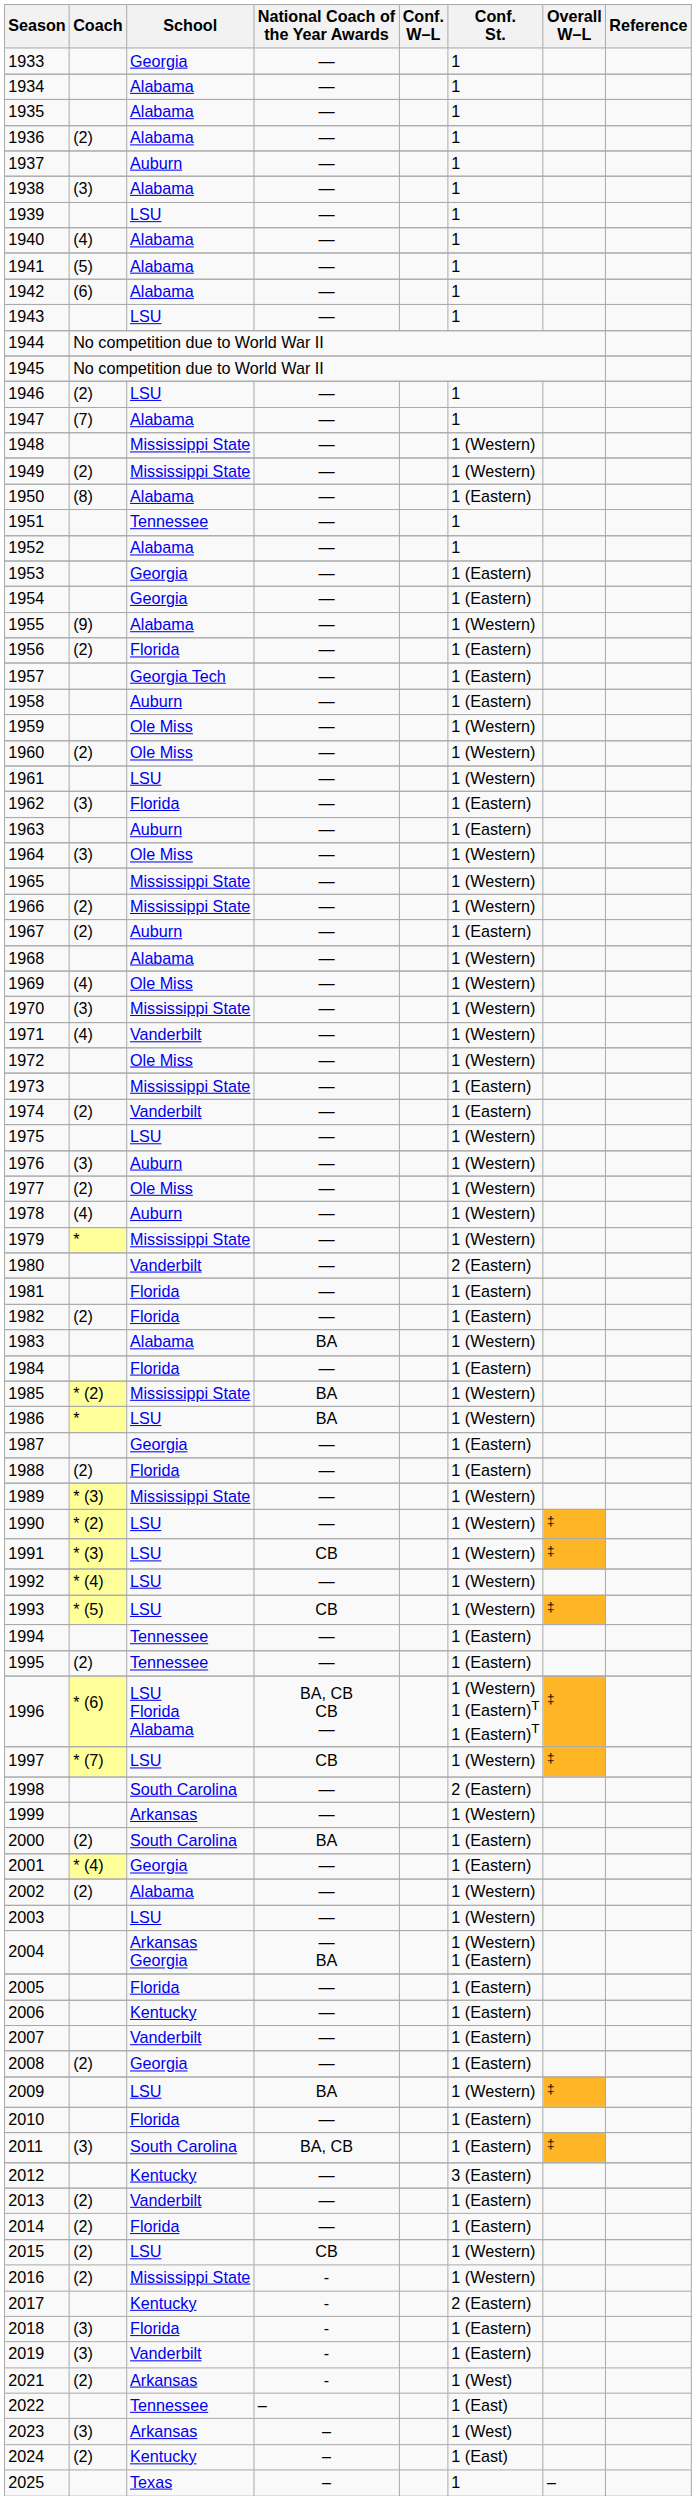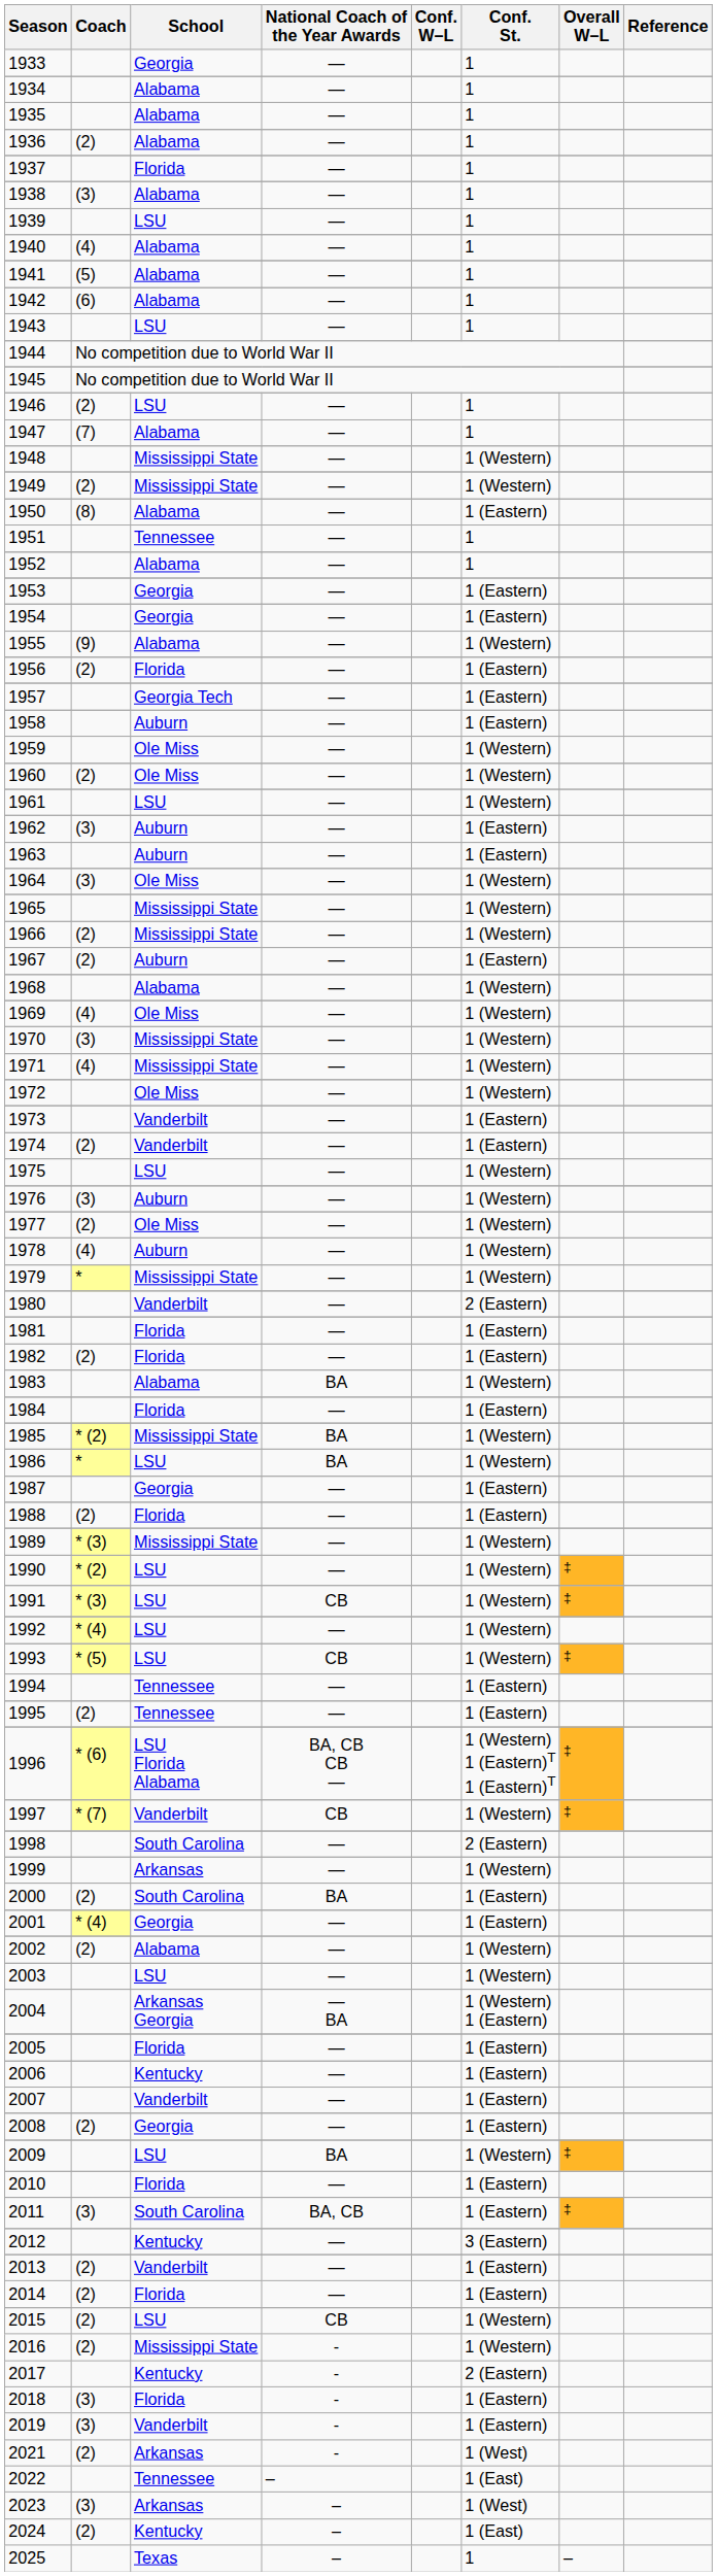1937 | School: Auburn -> Florida
1962 | School: Florida -> Auburn
1971 | School: Vanderbilt -> Mississippi State
1973 | School: Mississippi State -> Vanderbilt
1997 | School: LSU -> Vanderbilt
